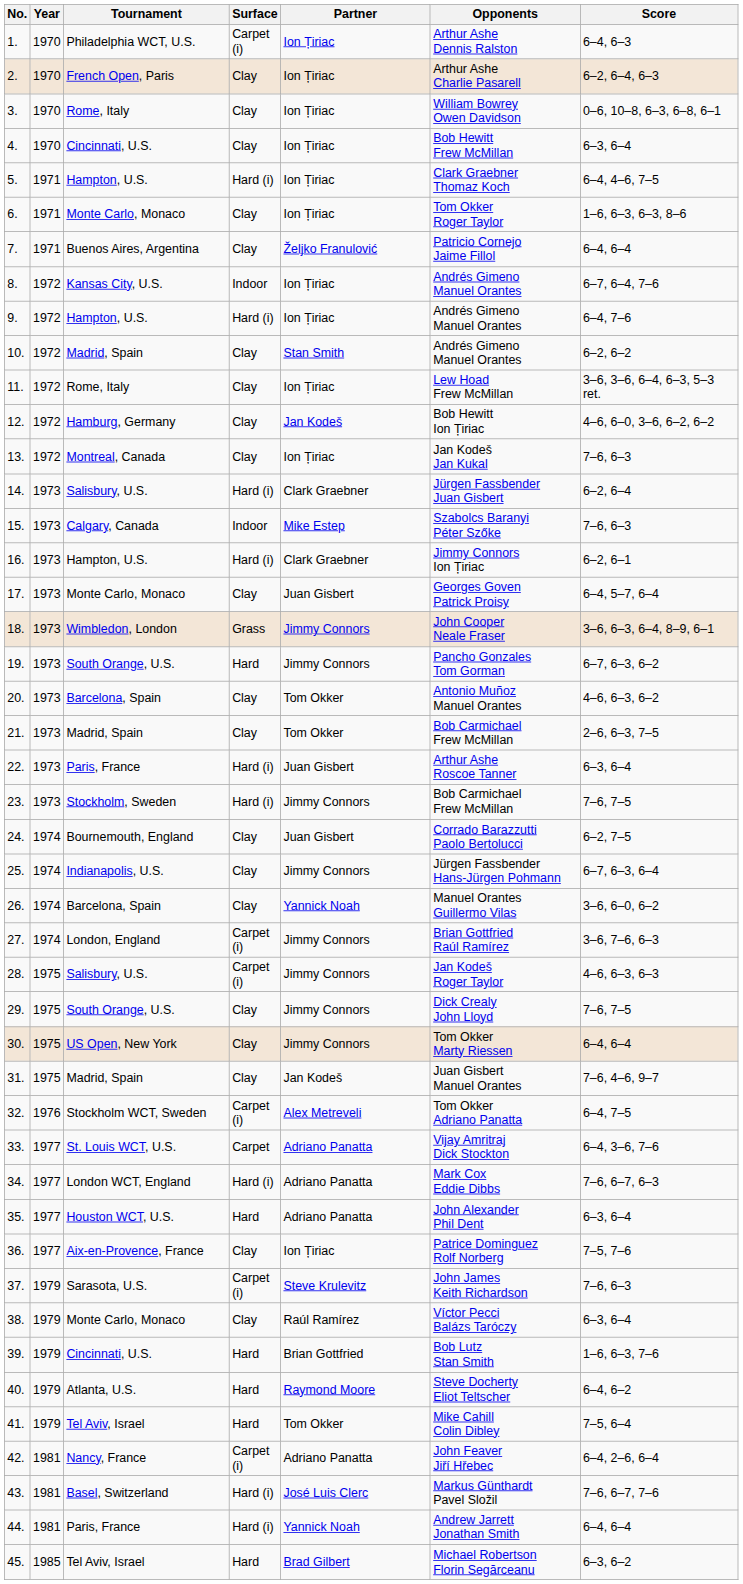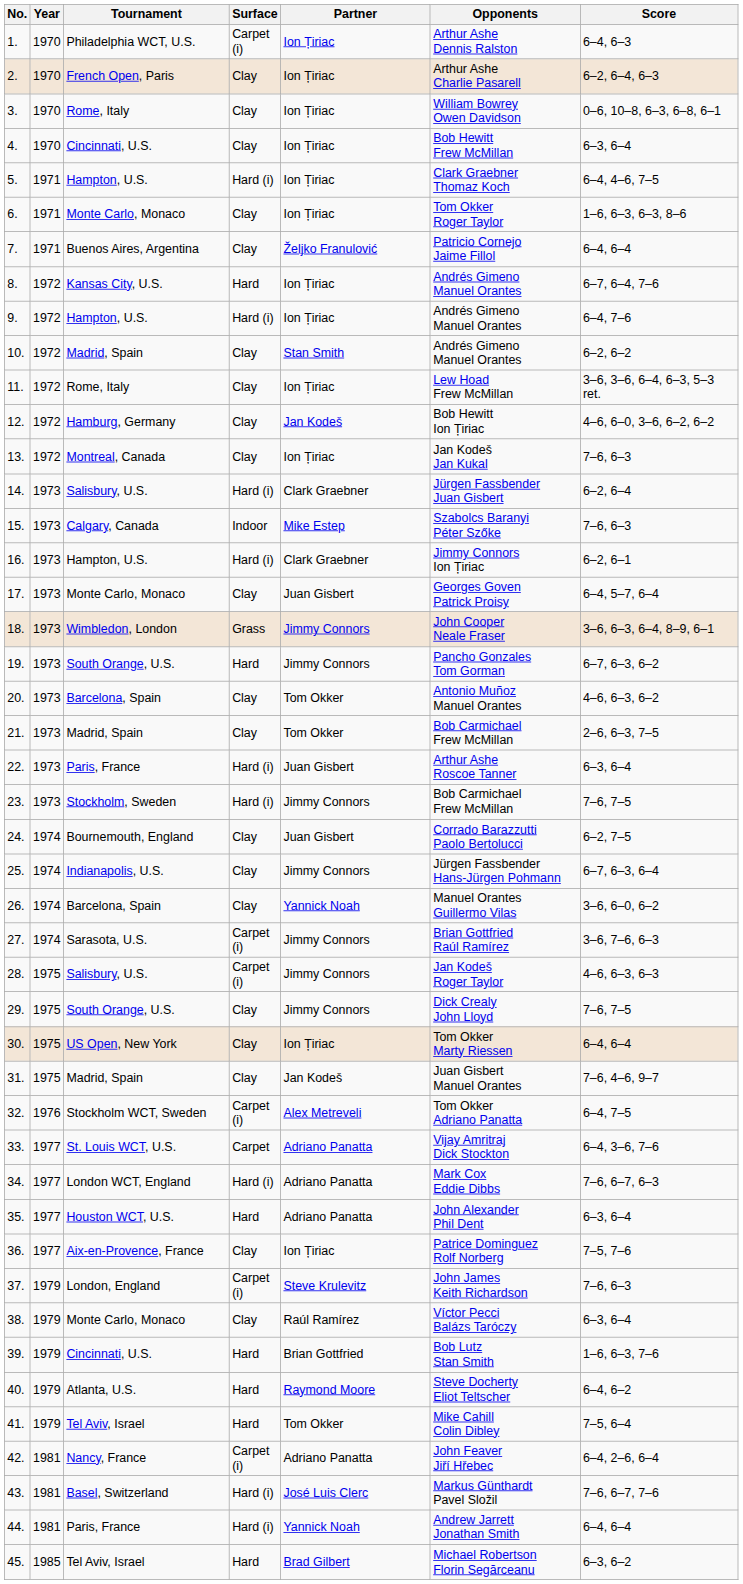8. | Surface: Indoor -> Hard
27. | Tournament: London, England -> Sarasota, U.S.
30. | Partner: Jimmy Connors -> Ion Țiriac
37. | Tournament: Sarasota, U.S. -> London, England
